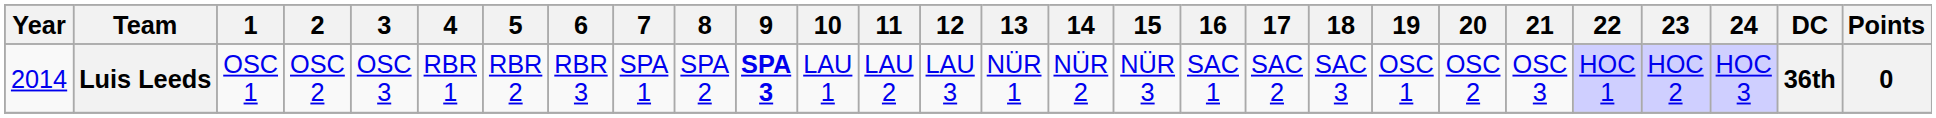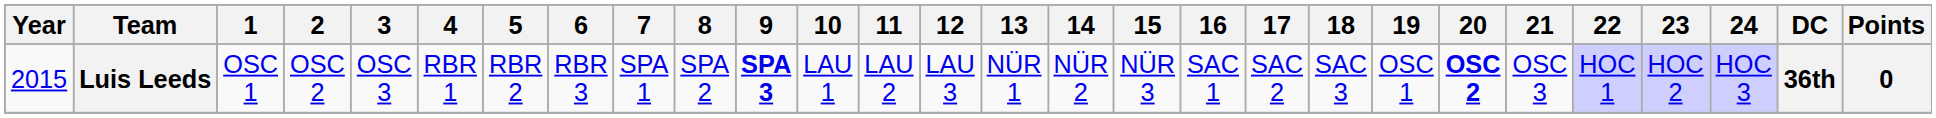Luis Leeds | Year: 2014 -> 2015
Luis Leeds | 20: normal -> bold
